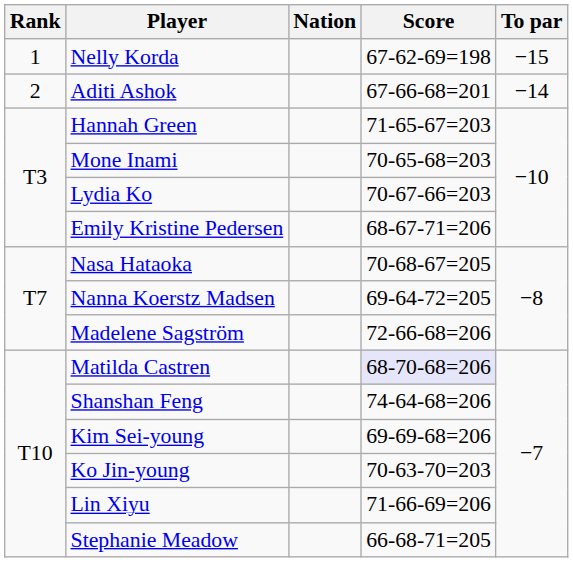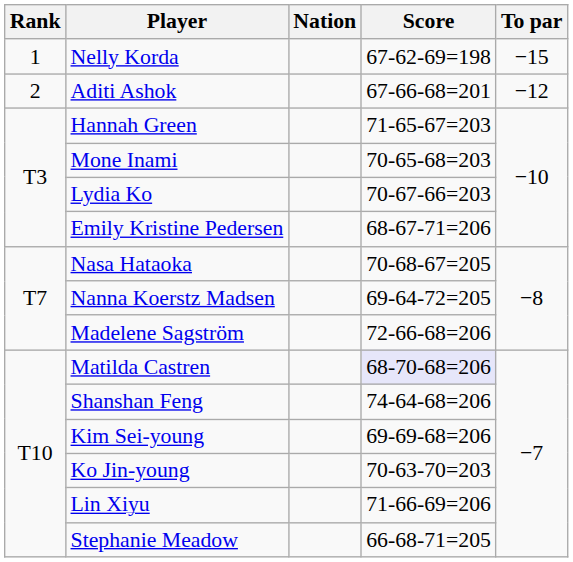Aditi Ashok | To par: −14 -> −12
